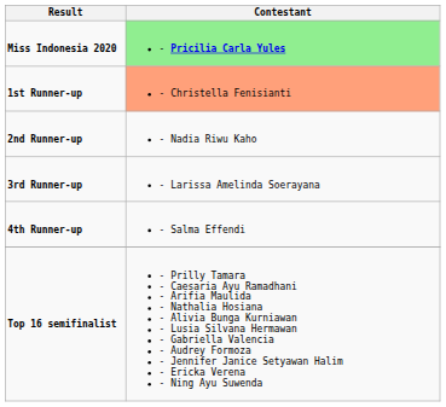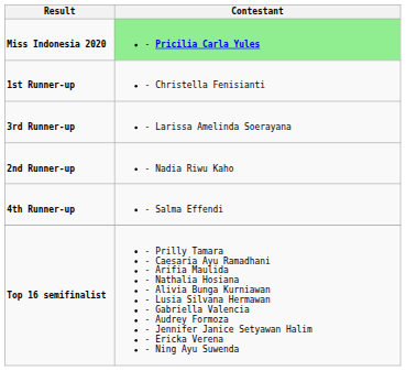1st Runner-up | Contestant: lightsalmon background -> no background
rows swapped: 2nd Runner-up <-> 3rd Runner-up
